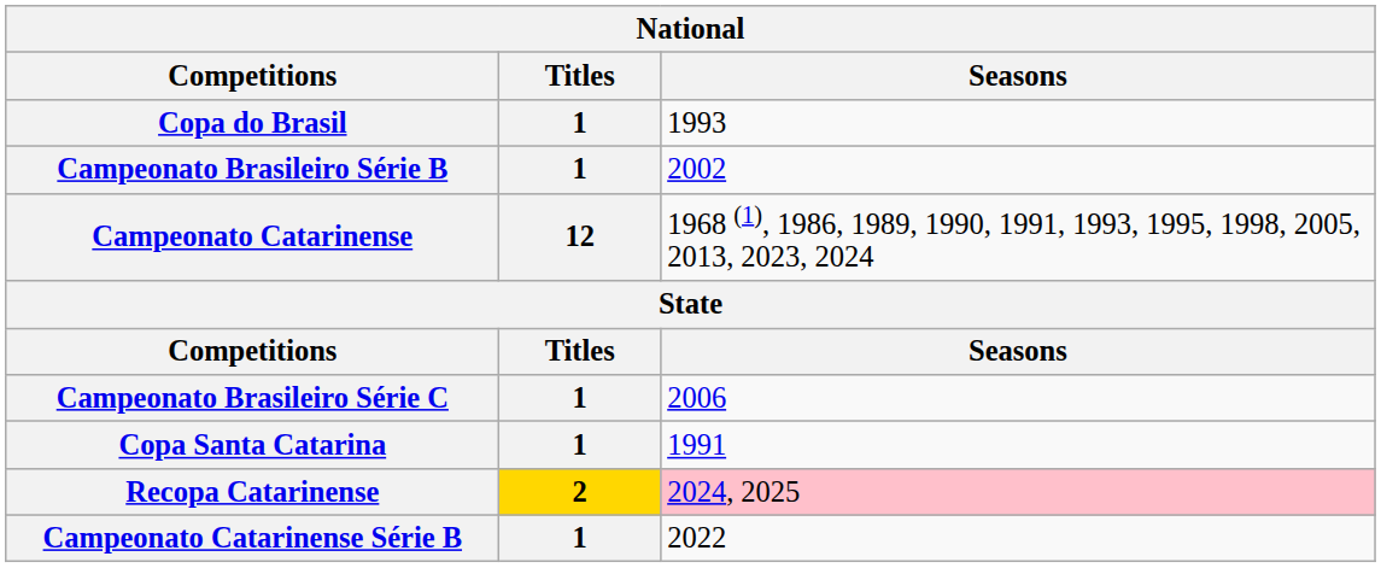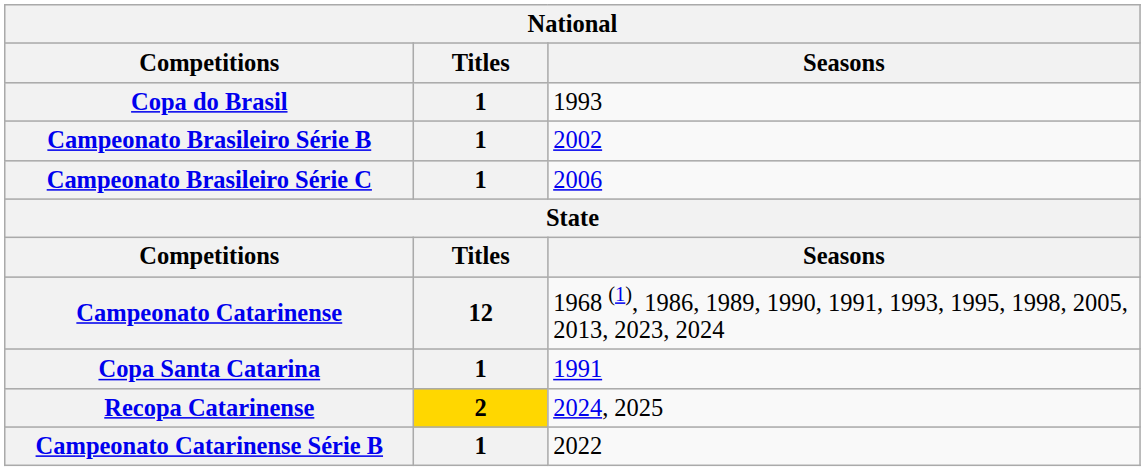rows swapped: Campeonato Brasileiro Série C <-> Campeonato Catarinense
Recopa Catarinense | Seasons: pink background -> no background
